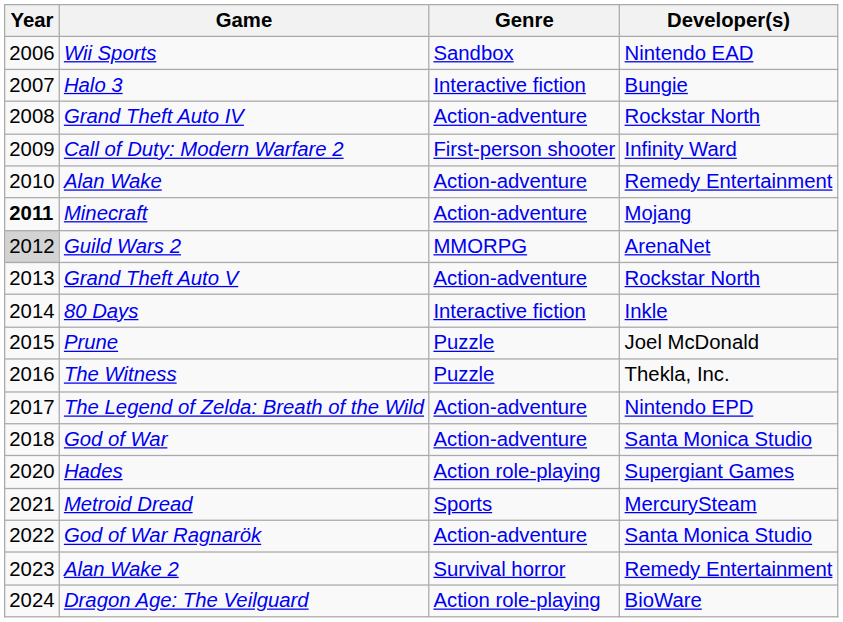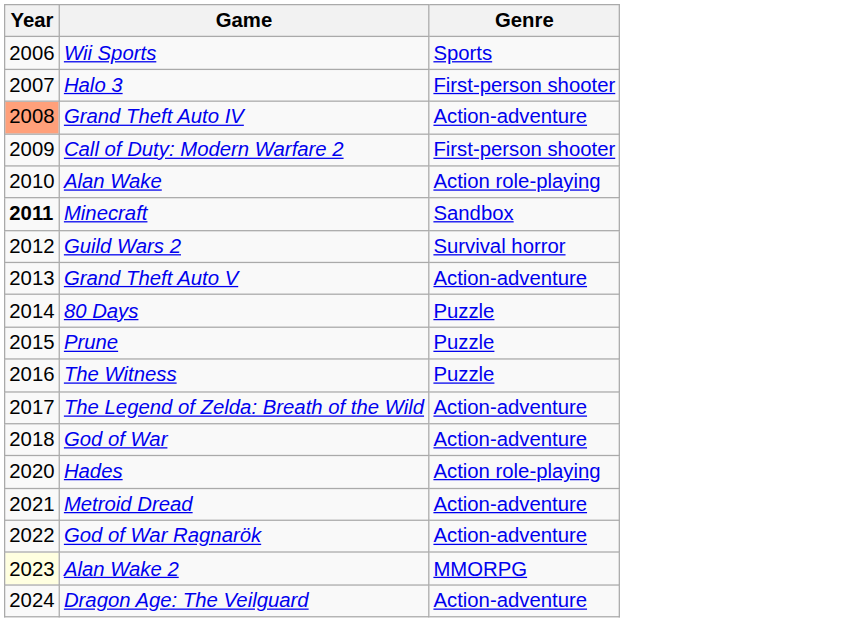- column: Developer(s) | Nintendo EAD | Bungie | Rockstar North | Infinity Ward | Remedy Entertainment | Mojang | ArenaNet | Rockstar North | Inkle | Joel McDonald | Thekla, Inc. | Nintendo EPD | Santa Monica Studio | Supergiant Games | MercurySteam | Santa Monica Studio | Remedy Entertainment | BioWare
Wii Sports | Genre: Sandbox -> Sports
Halo 3 | Genre: Interactive fiction -> First-person shooter
Grand Theft Auto IV | Year: no background -> lightsalmon background
Alan Wake | Genre: Action-adventure -> Action role-playing
Minecraft | Genre: Action-adventure -> Sandbox
Guild Wars 2 | Year: lightgrey background -> no background
Guild Wars 2 | Genre: MMORPG -> Survival horror
80 Days | Genre: Interactive fiction -> Puzzle
Metroid Dread | Genre: Sports -> Action-adventure
Alan Wake 2 | Year: no background -> lightyellow background
Alan Wake 2 | Genre: Survival horror -> MMORPG
Dragon Age: The Veilguard | Genre: Action role-playing -> Action-adventure
